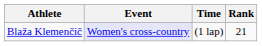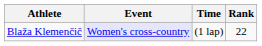Blaža Klemenčič | Rank: 21 -> 22
